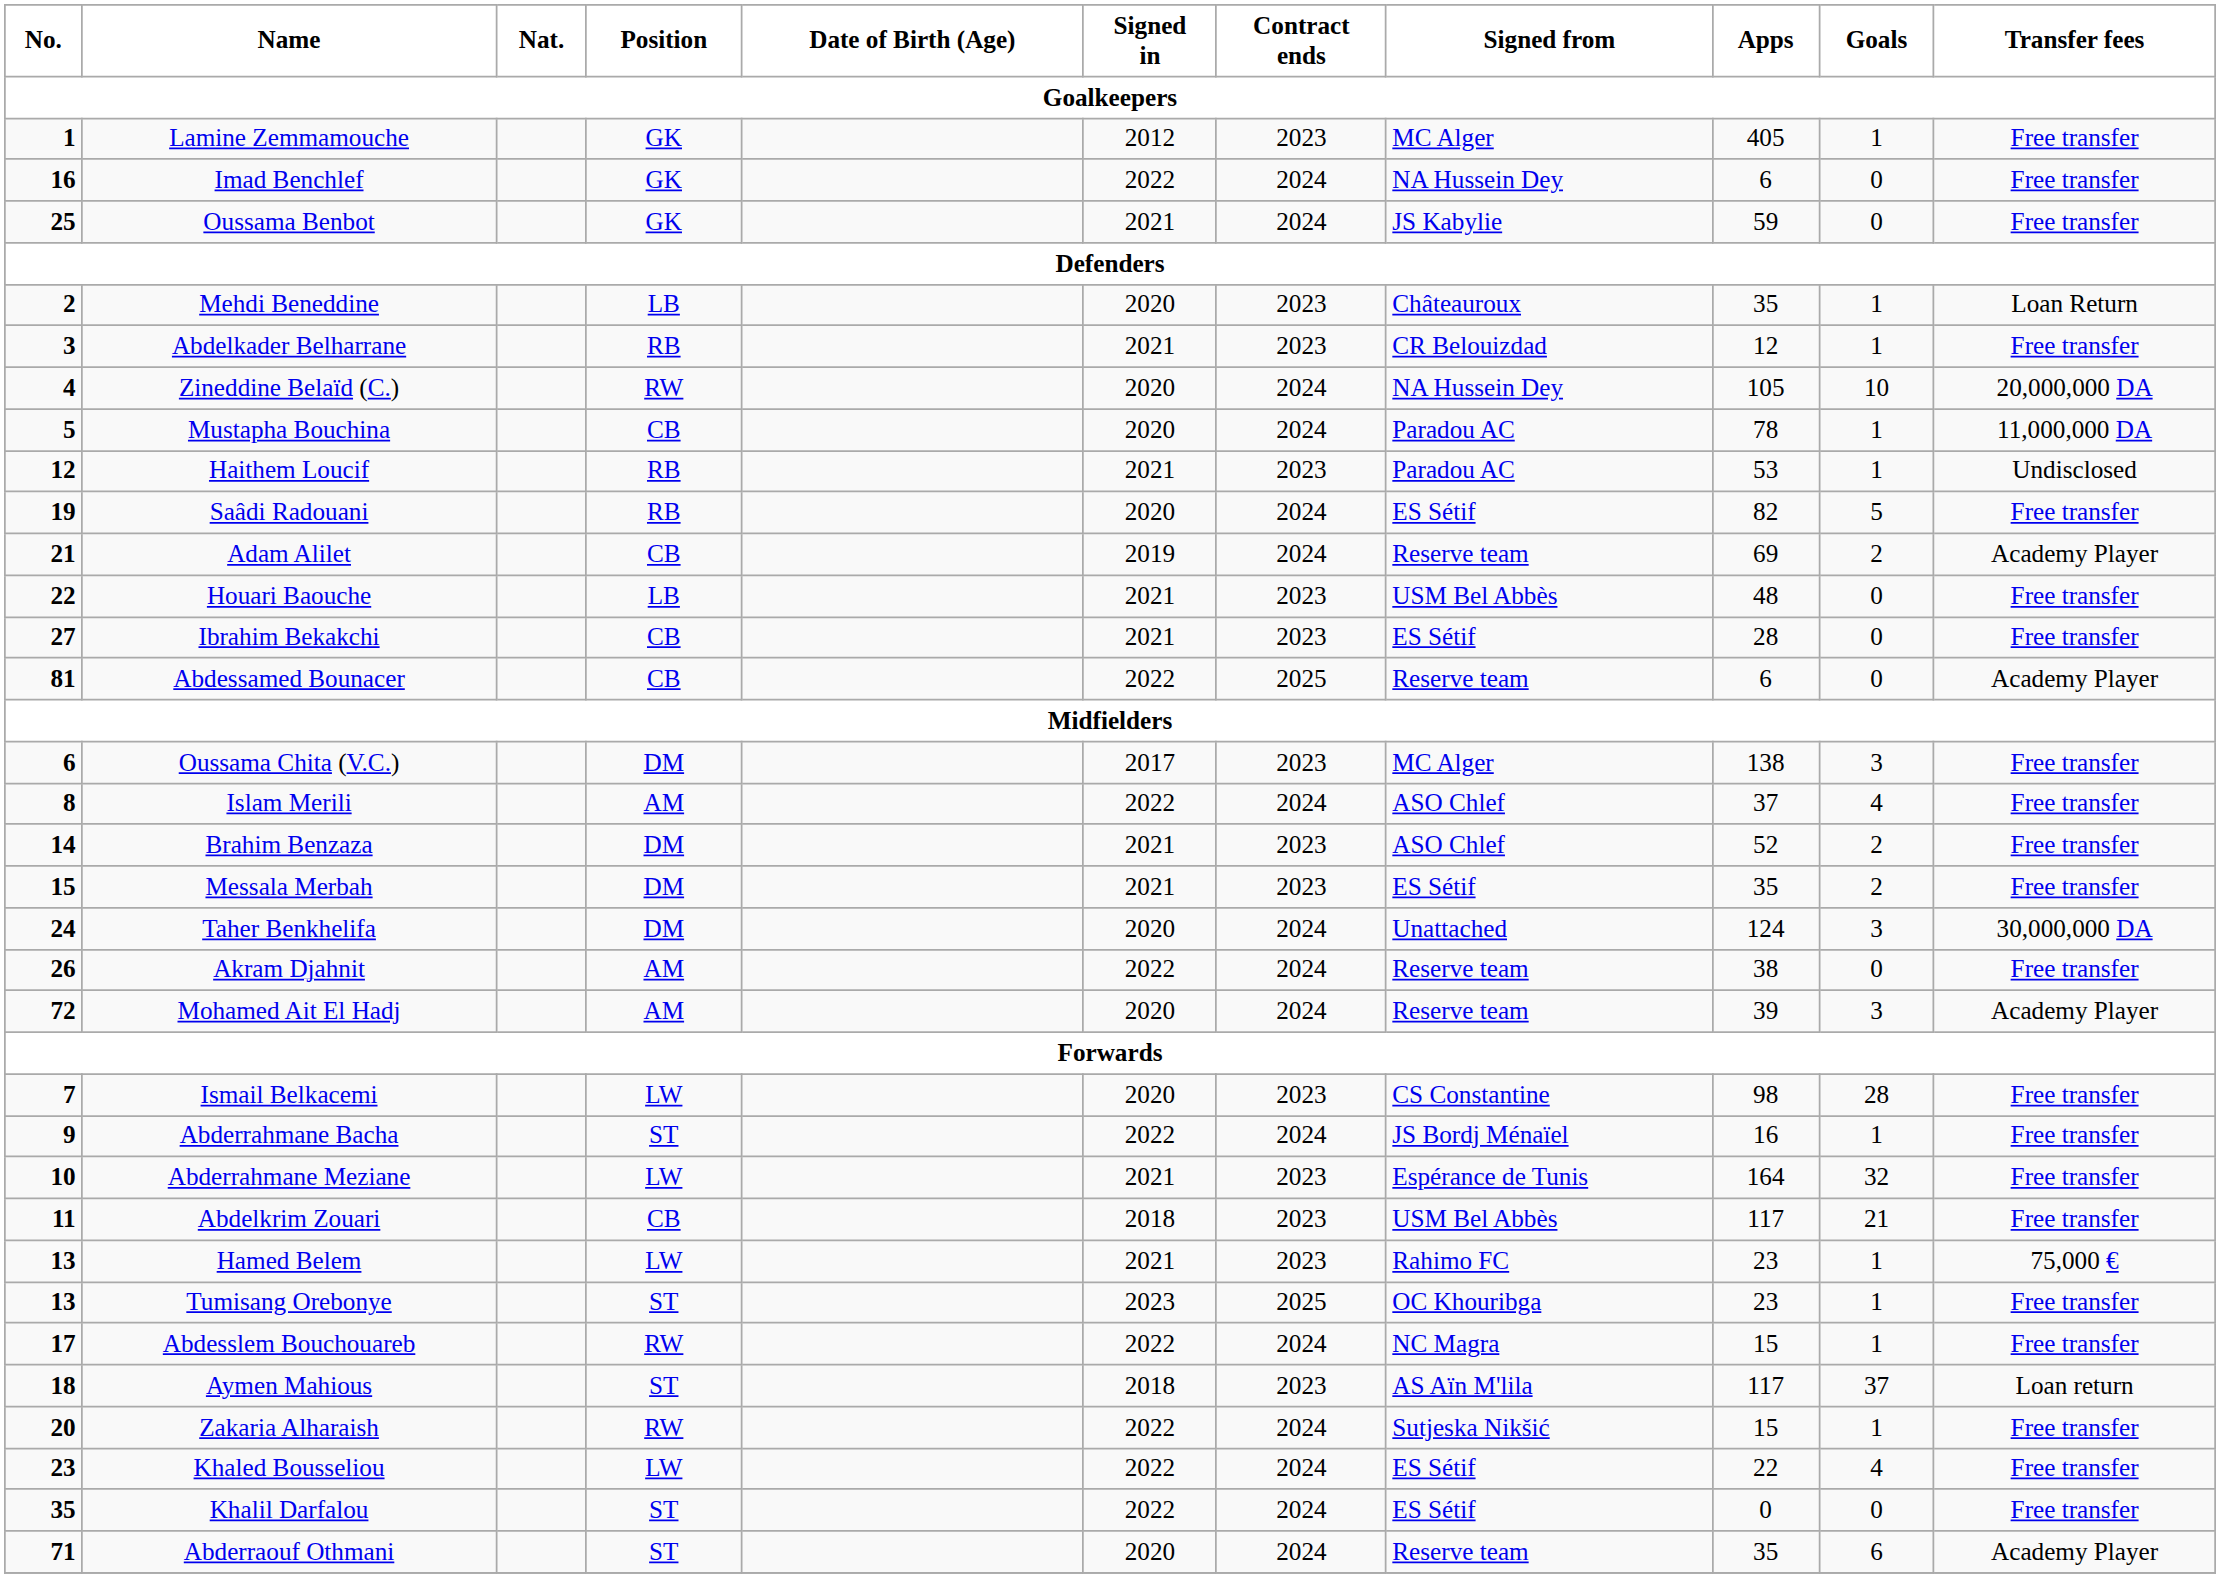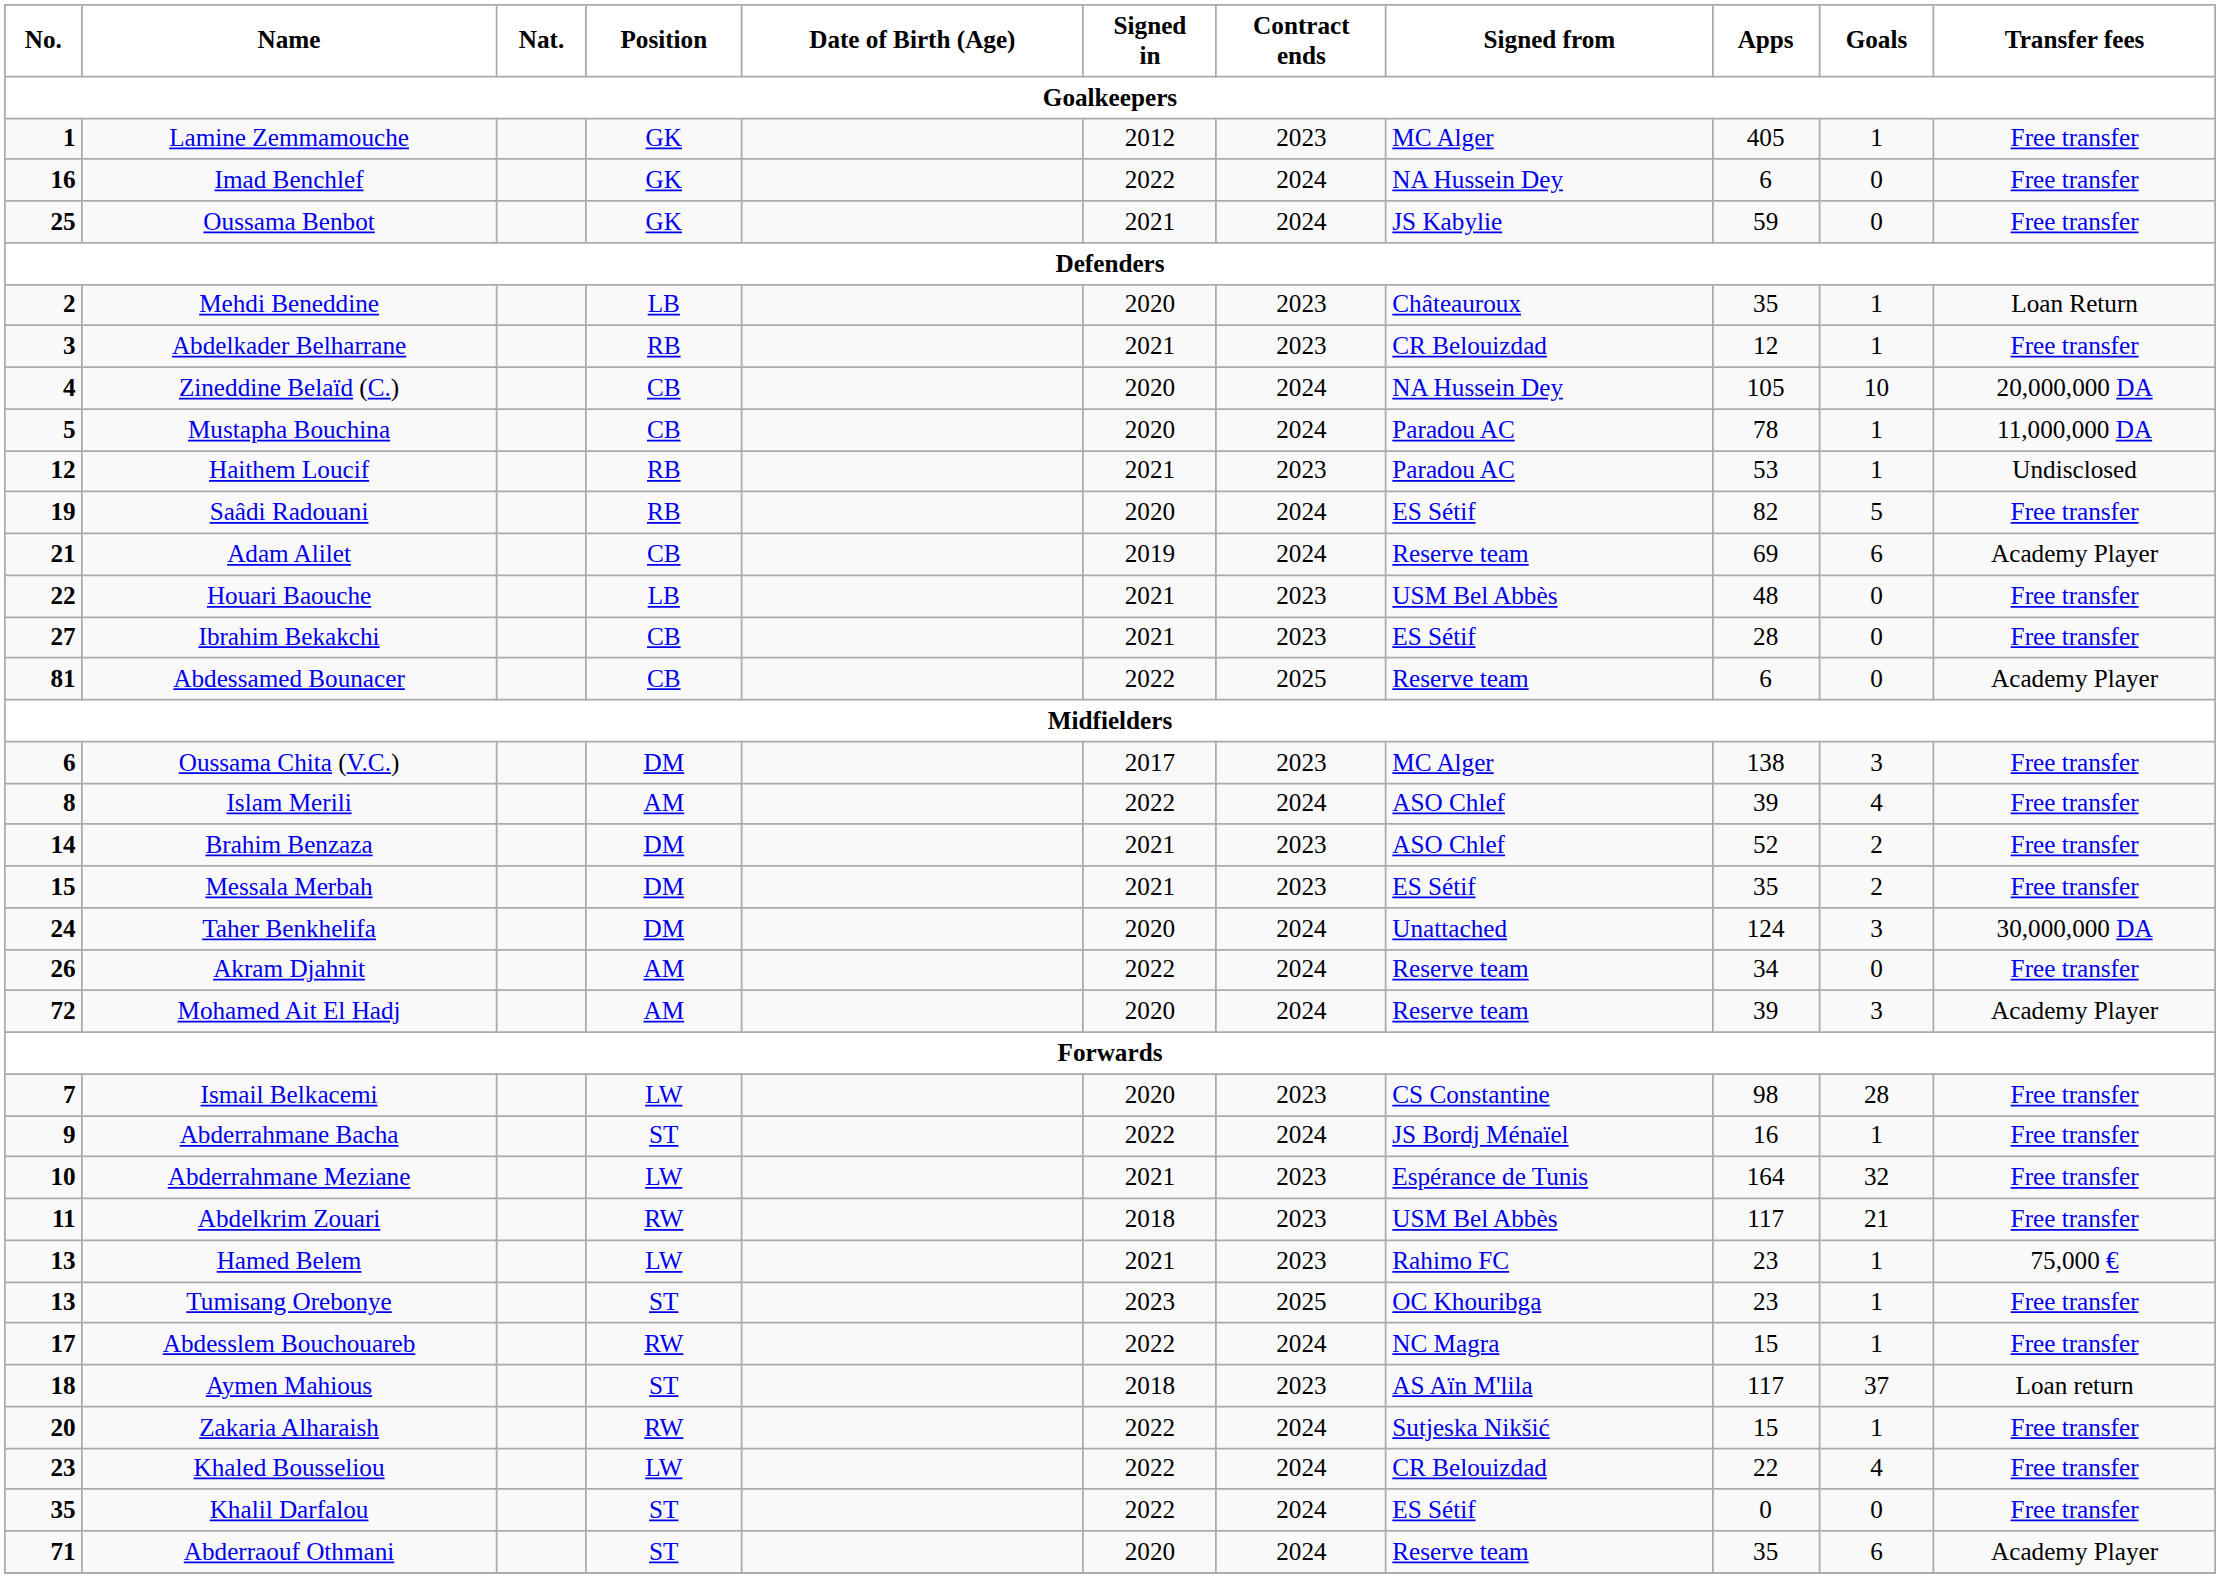Zineddine Belaïd (C.) | Position: RW -> CB
Adam Alilet | Goals: 2 -> 6
Islam Merili | Apps: 37 -> 39
Akram Djahnit | Apps: 38 -> 34
Abdelkrim Zouari | Position: CB -> RW
Khaled Bousseliou | Signed from: ES Sétif -> CR Belouizdad
